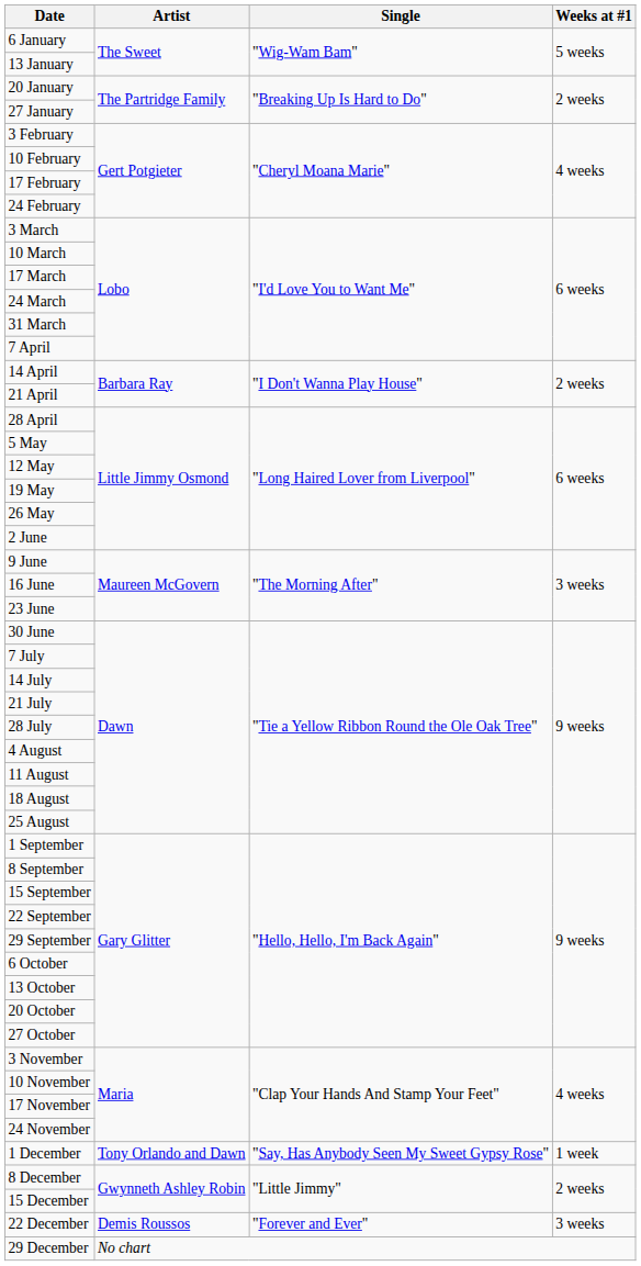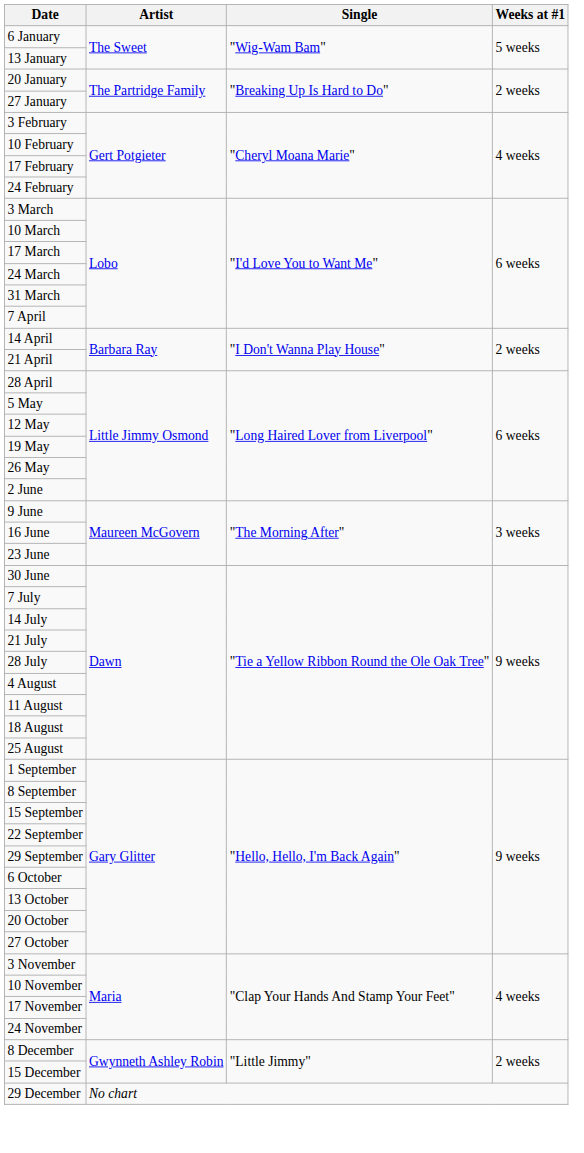- row: 1 December | Tony Orlando and Dawn | "Say, Has Anybody Seen My Sweet Gypsy Rose" | 1 week
- row: 22 December | Demis Roussos | "Forever and Ever" | 3 weeks
